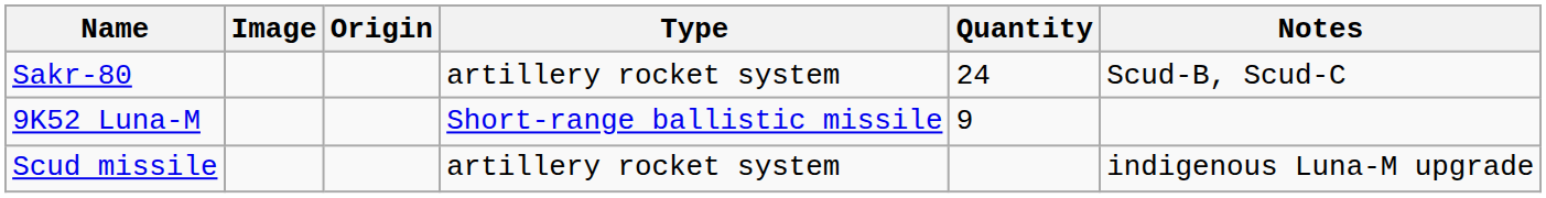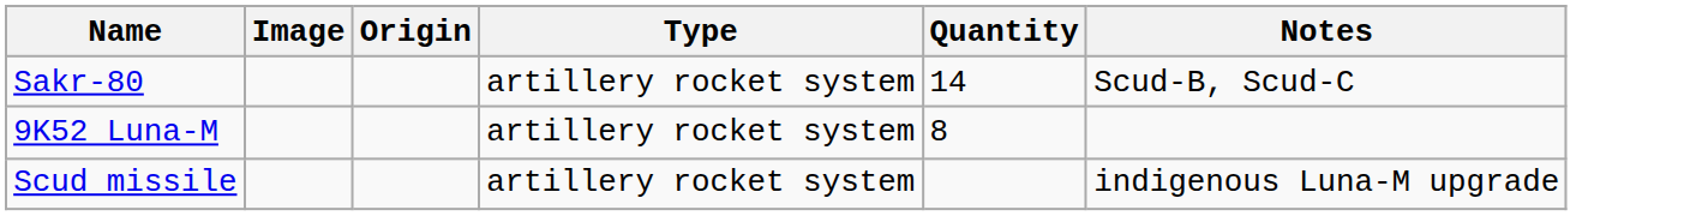Sakr-80 | Quantity: 24 -> 14
9K52 Luna-M | Type: Short-range ballistic missile -> artillery rocket system
9K52 Luna-M | Quantity: 9 -> 8
